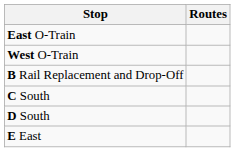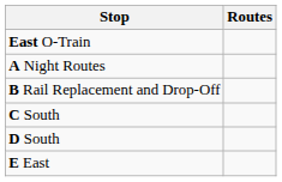- row: West O-Train
+ row: A Night Routes
